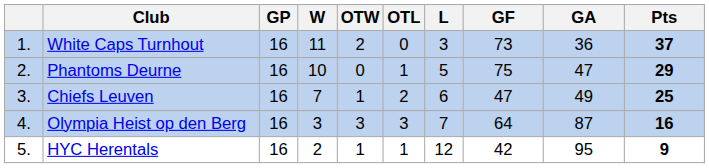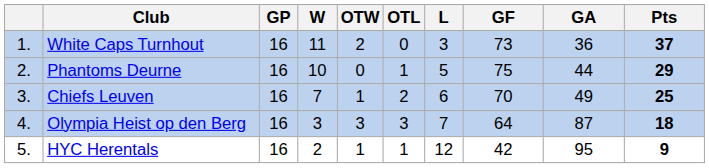Phantoms Deurne | GA: 47 -> 44
Chiefs Leuven | GF: 47 -> 70
Olympia Heist op den Berg | Pts: 16 -> 18
